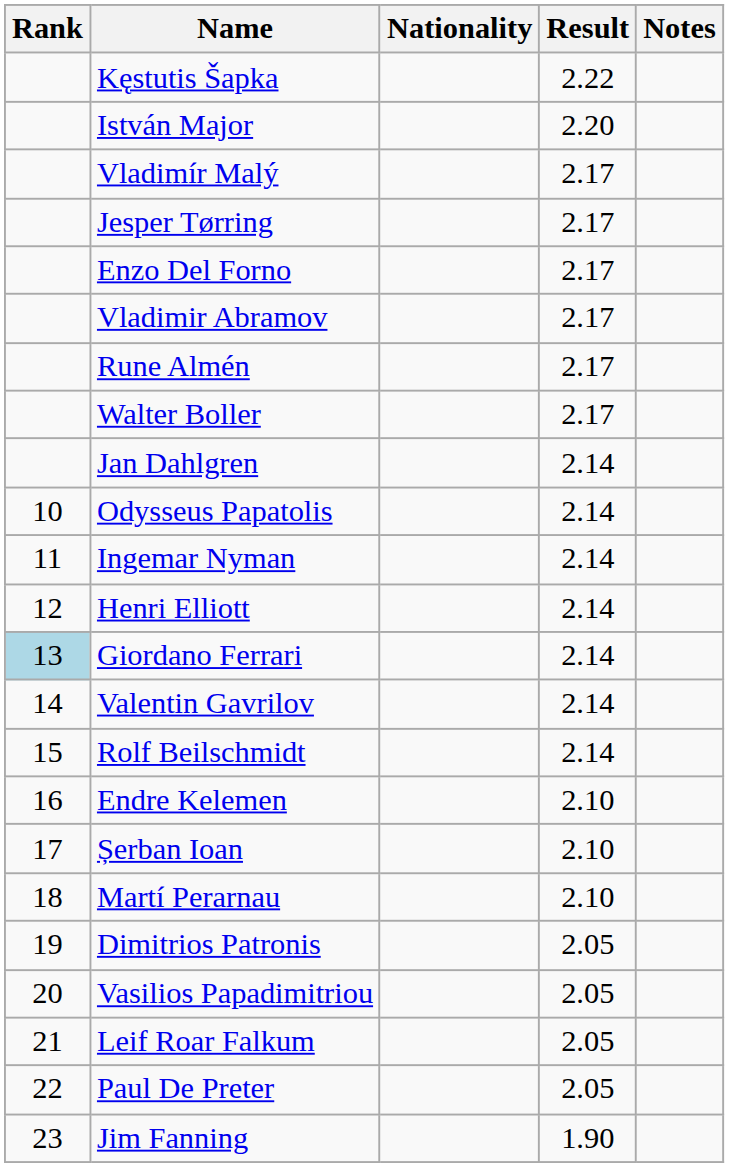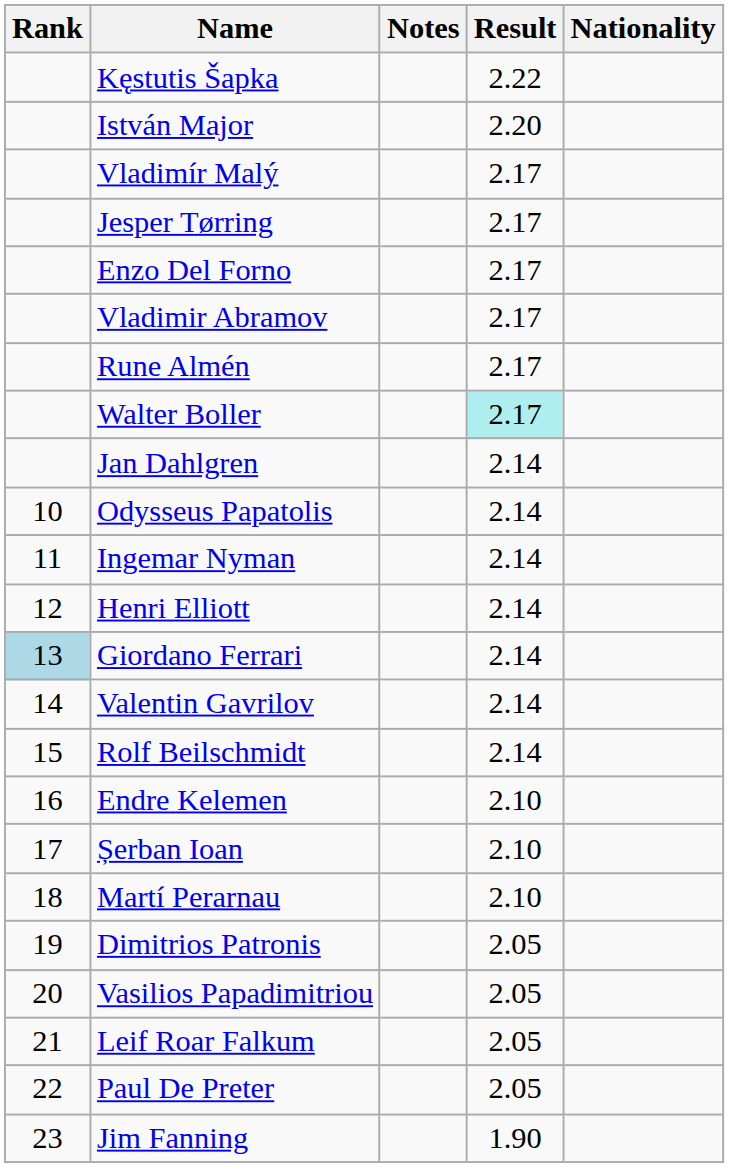columns swapped: Nationality <-> Notes
Walter Boller | Result: no background -> paleturquoise background
